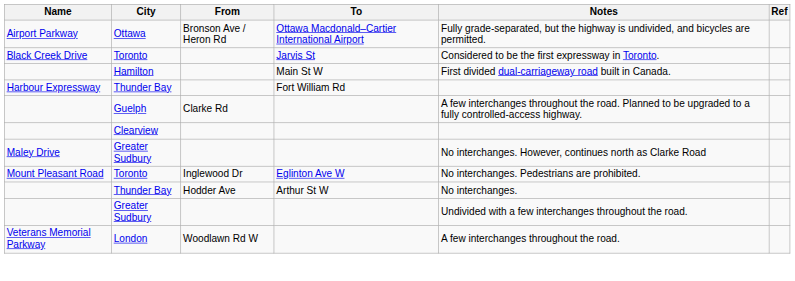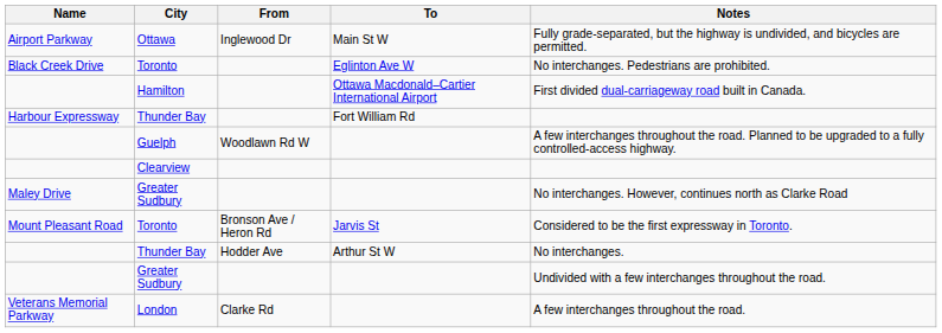- column: Ref
Ottawa | From: Bronson Ave / Heron Rd -> Inglewood Dr
Ottawa | To: Ottawa Macdonald–Cartier International Airport -> Main St W
Black Creek Drive / Toronto | To: Jarvis St -> Eglinton Ave W
Black Creek Drive / Toronto | Notes: Considered to be the first expressway in Toronto. -> No interchanges. Pedestrians are prohibited.
Hamilton | To: Main St W -> Ottawa Macdonald–Cartier International Airport
Guelph | From: Clarke Rd -> Woodlawn Rd W
Mount Pleasant Road / Toronto | From: Inglewood Dr -> Bronson Ave / Heron Rd
Mount Pleasant Road / Toronto | To: Eglinton Ave W -> Jarvis St
Mount Pleasant Road / Toronto | Notes: No interchanges. Pedestrians are prohibited. -> Considered to be the first expressway in Toronto.
London | From: Woodlawn Rd W -> Clarke Rd
